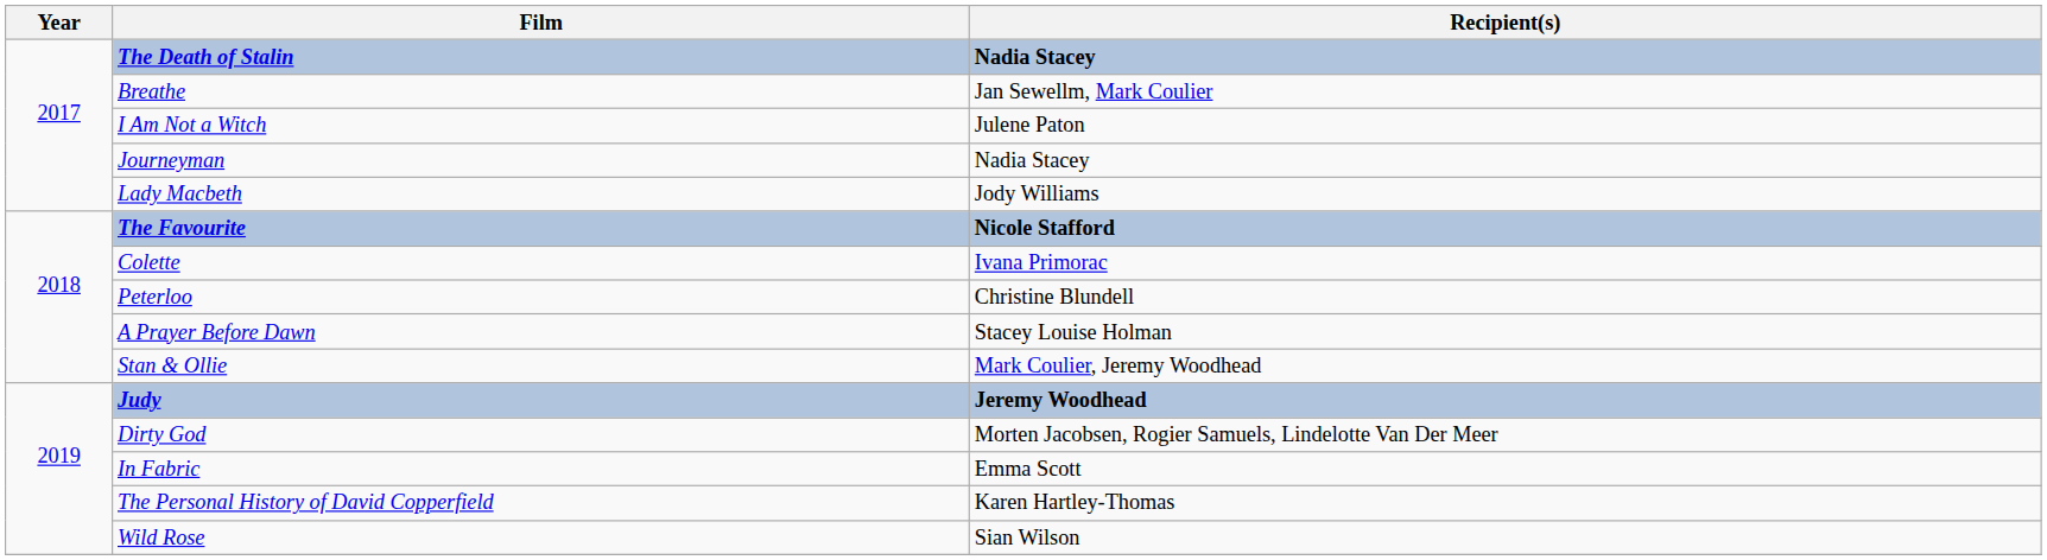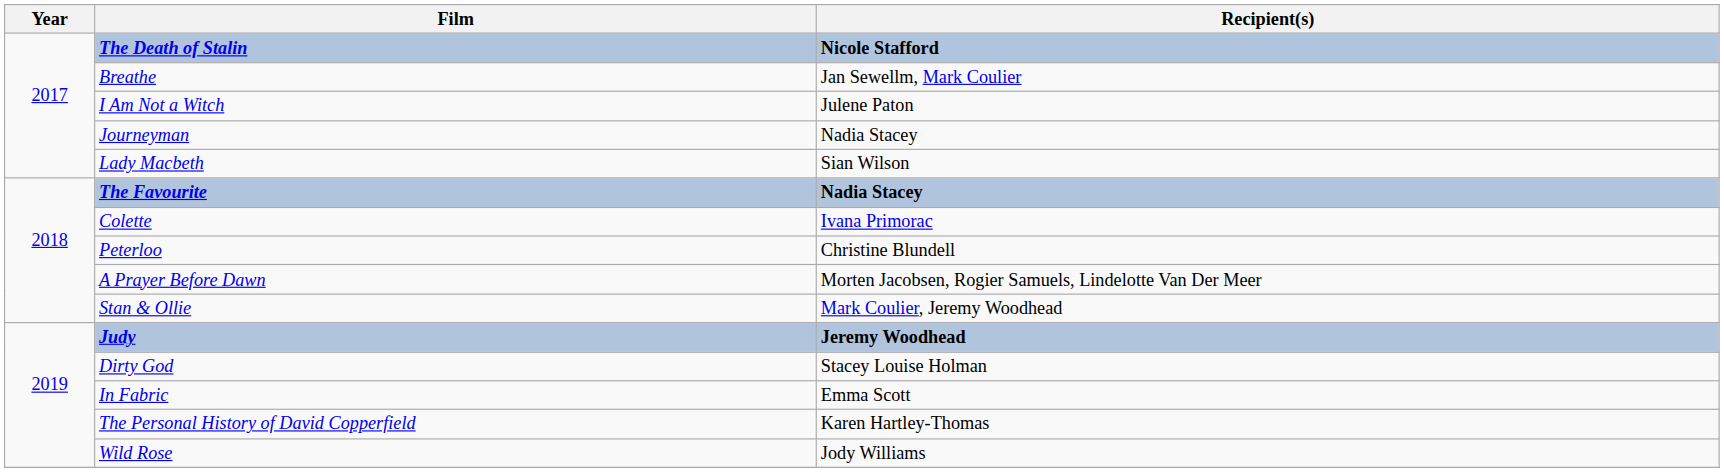The Death of Stalin | Recipient(s): Nadia Stacey -> Nicole Stafford
Lady Macbeth | Recipient(s): Jody Williams -> Sian Wilson
The Favourite | Recipient(s): Nicole Stafford -> Nadia Stacey
A Prayer Before Dawn | Recipient(s): Stacey Louise Holman -> Morten Jacobsen, Rogier Samuels, Lindelotte Van Der Meer
Dirty God | Recipient(s): Morten Jacobsen, Rogier Samuels, Lindelotte Van Der Meer -> Stacey Louise Holman
Wild Rose | Recipient(s): Sian Wilson -> Jody Williams
